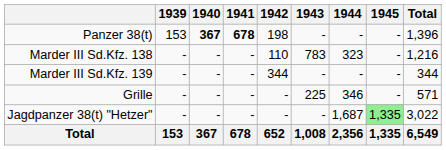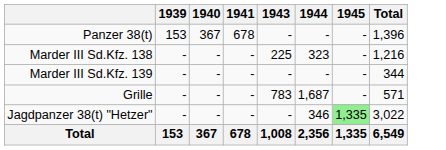- column: 1942 | 198 | 110 | 344 | - | - | 652
Panzer 38(t) | 1940: bold -> normal
Panzer 38(t) | 1941: bold -> normal
Marder III Sd.Kfz. 138 | 1943: 783 -> 225
Grille | 1943: 225 -> 783
Grille | 1944: 346 -> 1,687
Jagdpanzer 38(t) "Hetzer" | 1944: 1,687 -> 346
